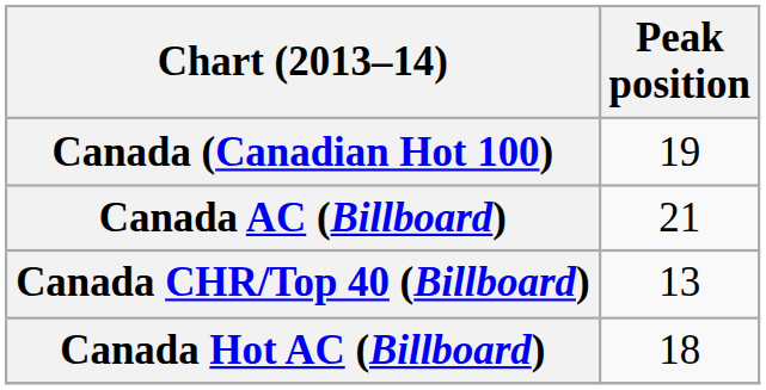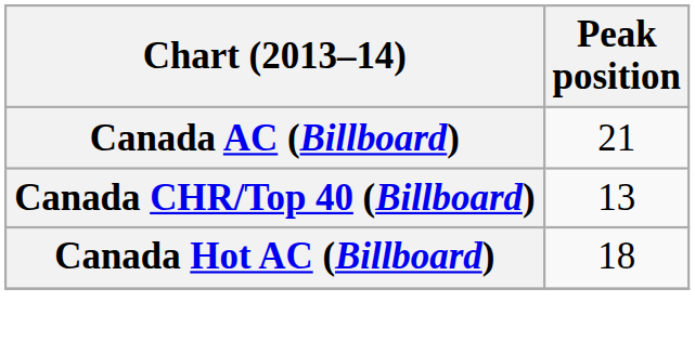- row: Canada (Canadian Hot 100) | 19
